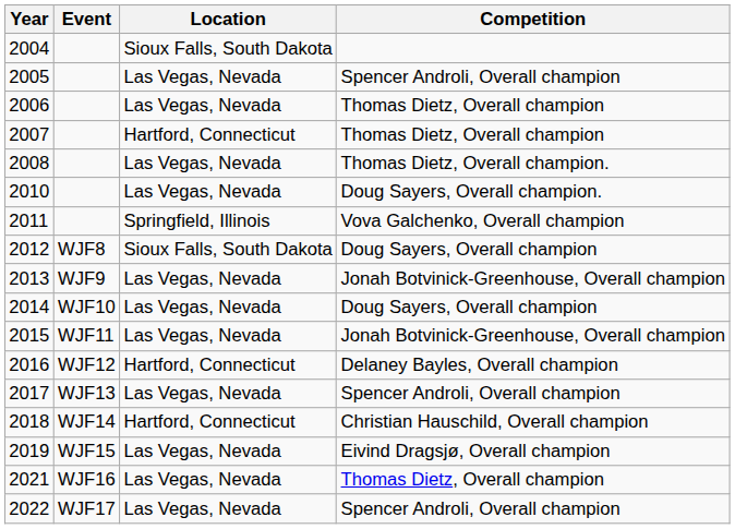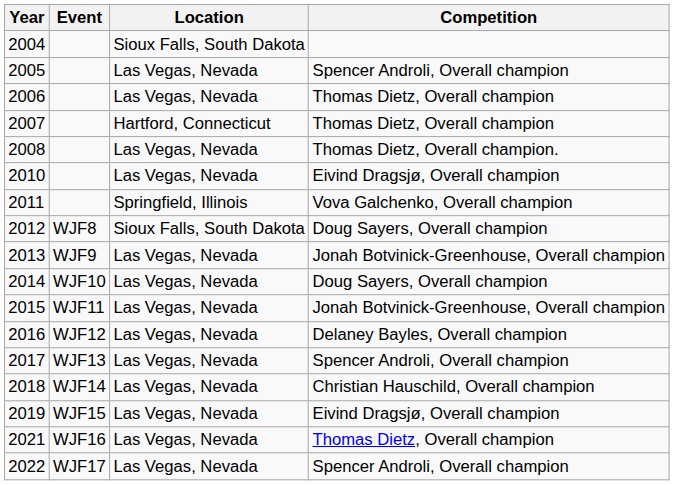2010 | Competition: Doug Sayers, Overall champion. -> Eivind Dragsjø, Overall champion
2016 | Location: Hartford, Connecticut -> Las Vegas, Nevada
2018 | Location: Hartford, Connecticut -> Las Vegas, Nevada
